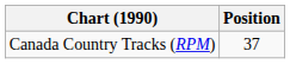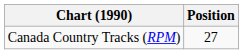Canada Country Tracks (RPM) | Position: 37 -> 27
